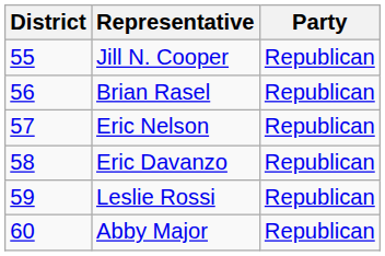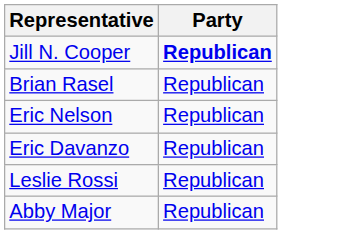- column: District | 55 | 56 | 57 | 58 | 59 | 60
Jill N. Cooper | Party: normal -> bold
